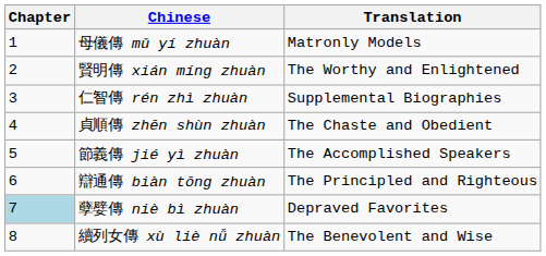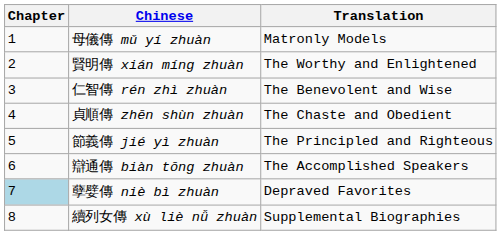仁智傳 rén zhì zhuàn | Translation: Supplemental Biographies -> The Benevolent and Wise
節義傳 jié yì zhuàn | Translation: The Accomplished Speakers -> The Principled and Righteous
辯通傳 biàn tōng zhuàn | Translation: The Principled and Righteous -> The Accomplished Speakers
續列女傳 xù liè nǚ zhuàn | Translation: The Benevolent and Wise -> Supplemental Biographies
